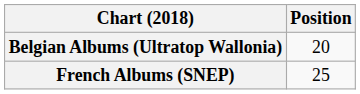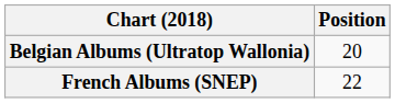French Albums (SNEP) | Position: 25 -> 22
